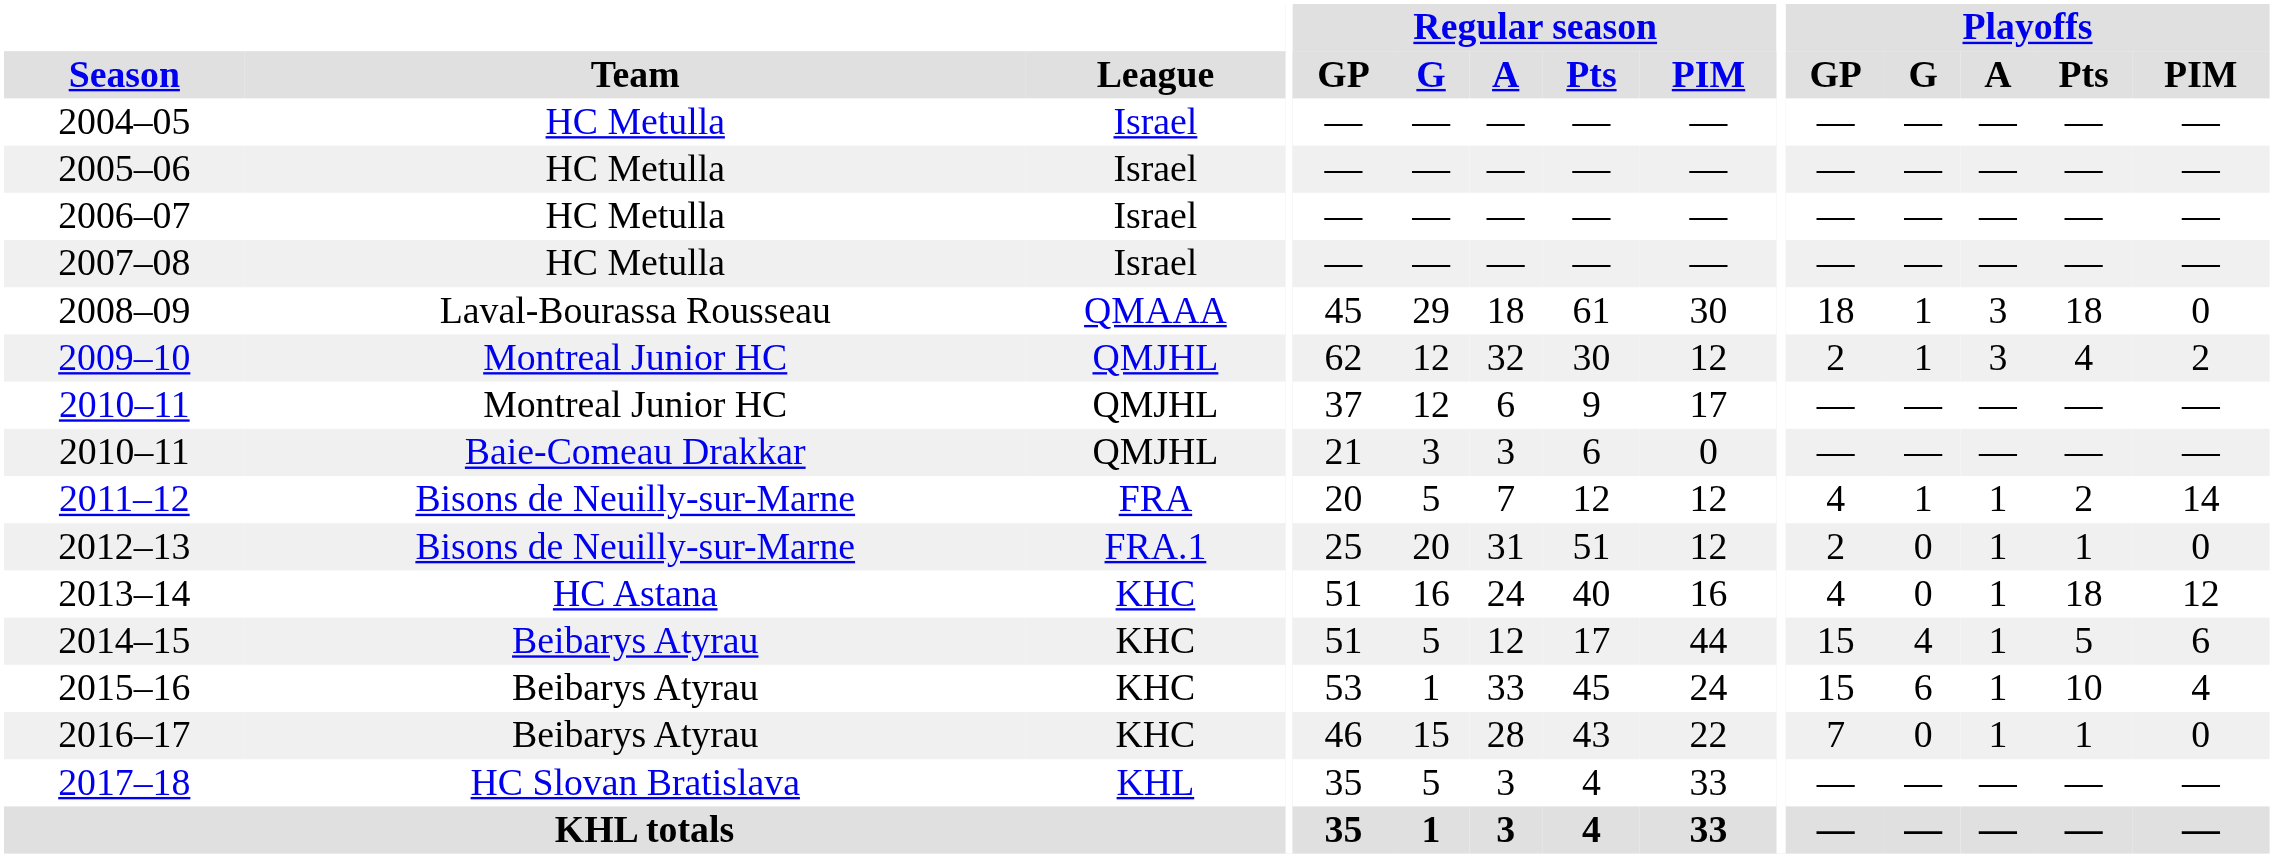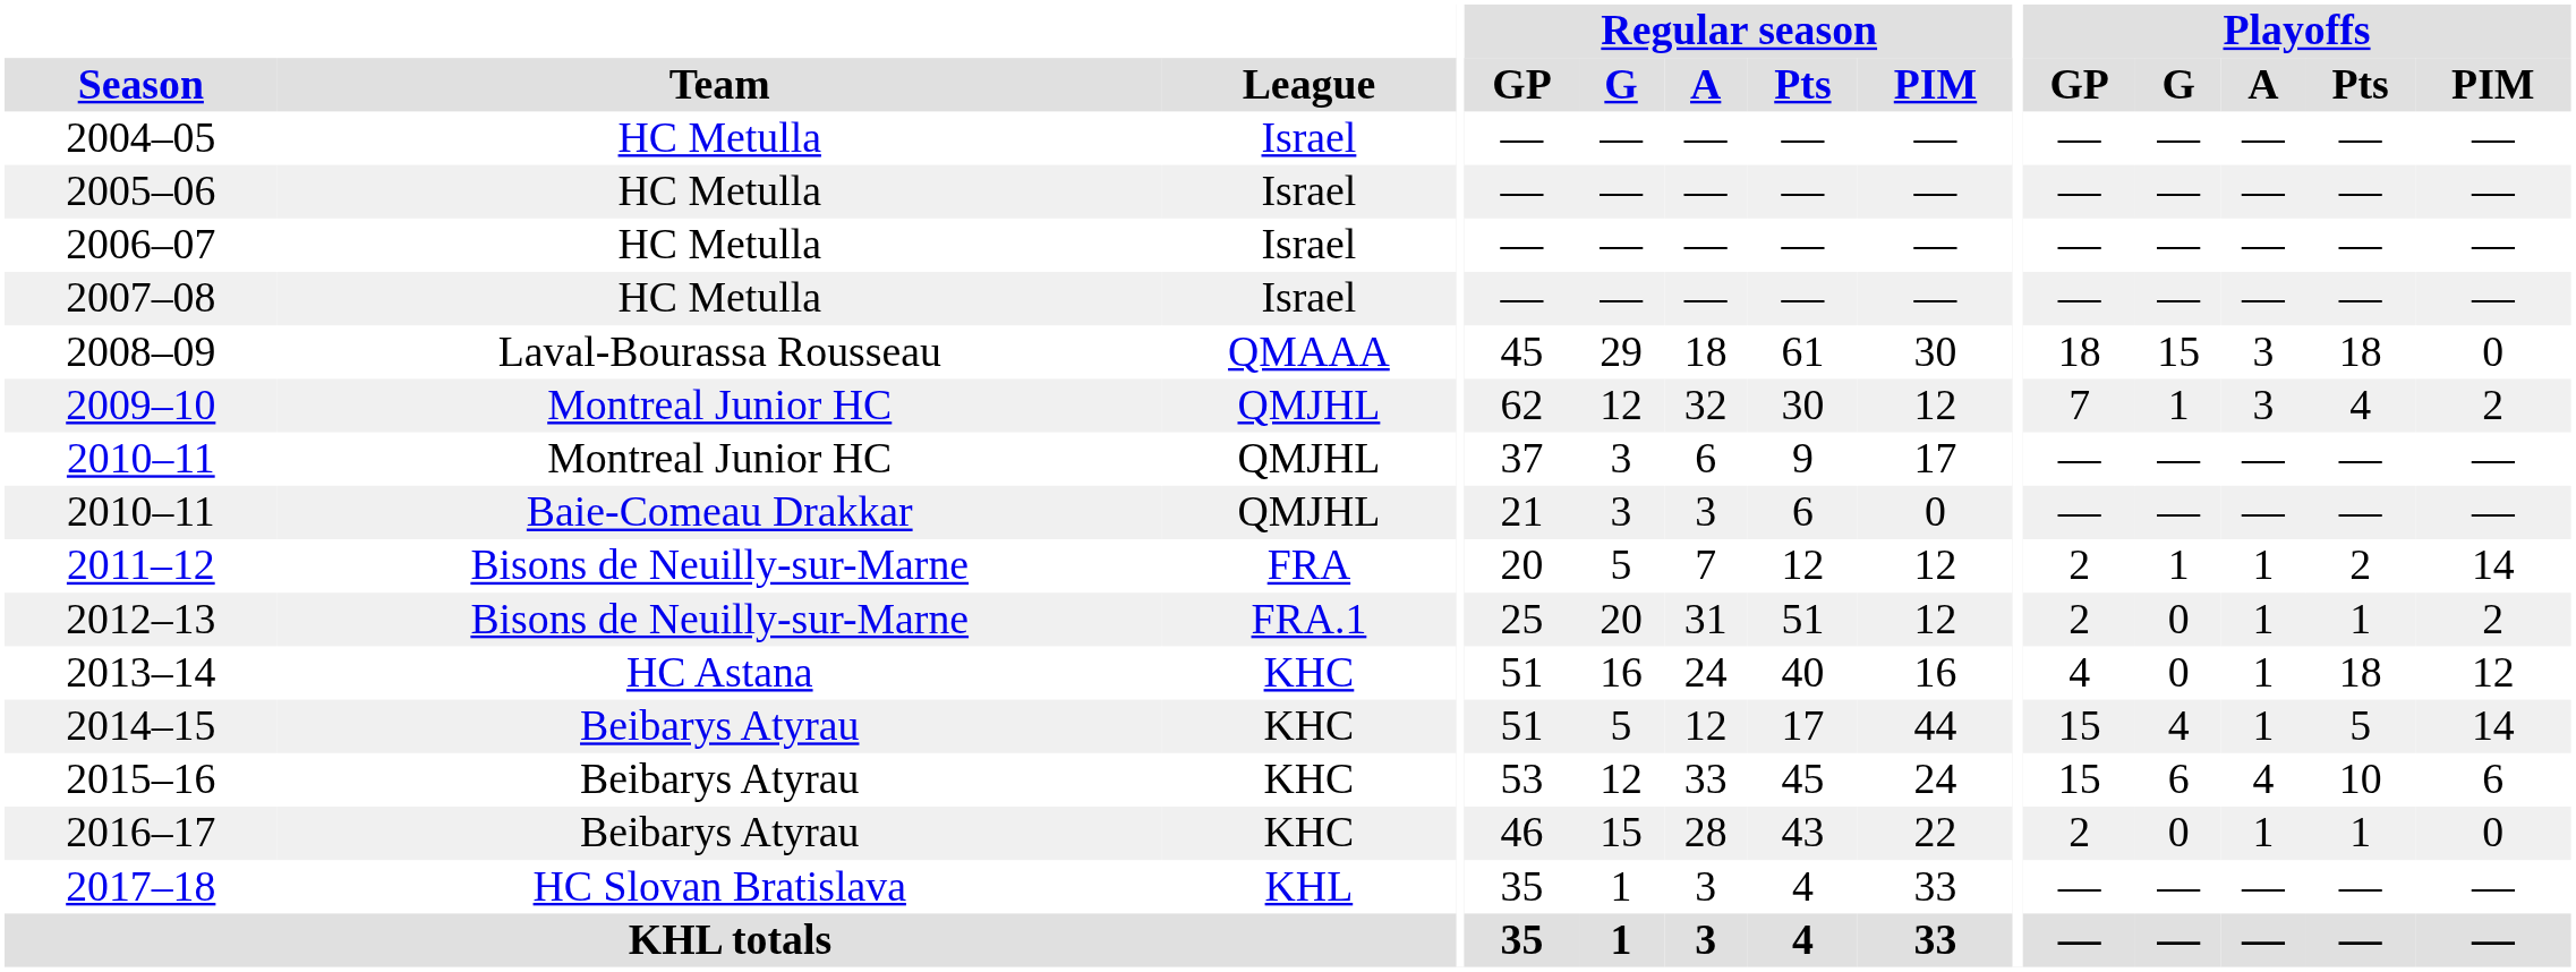2008–09 | Playoffs / G: 1 -> 15
2009–10 | Playoffs / GP: 2 -> 7
2010–11 / Montreal Junior HC | Regular season / G: 12 -> 3
2011–12 | Playoffs / GP: 4 -> 2
2012–13 | Playoffs / PIM: 0 -> 2
2014–15 | Playoffs / PIM: 6 -> 14
2015–16 | Regular season / G: 1 -> 12
2015–16 | Playoffs / A: 1 -> 4
2015–16 | Playoffs / PIM: 4 -> 6
2016–17 | Playoffs / GP: 7 -> 2
2017–18 | Regular season / G: 5 -> 1
